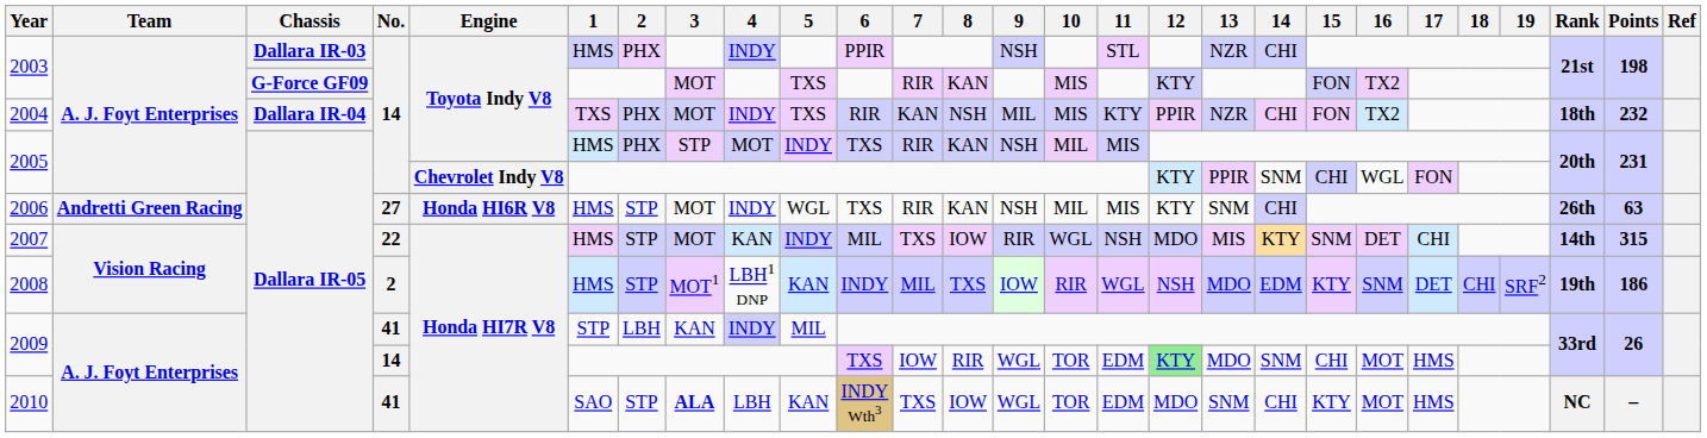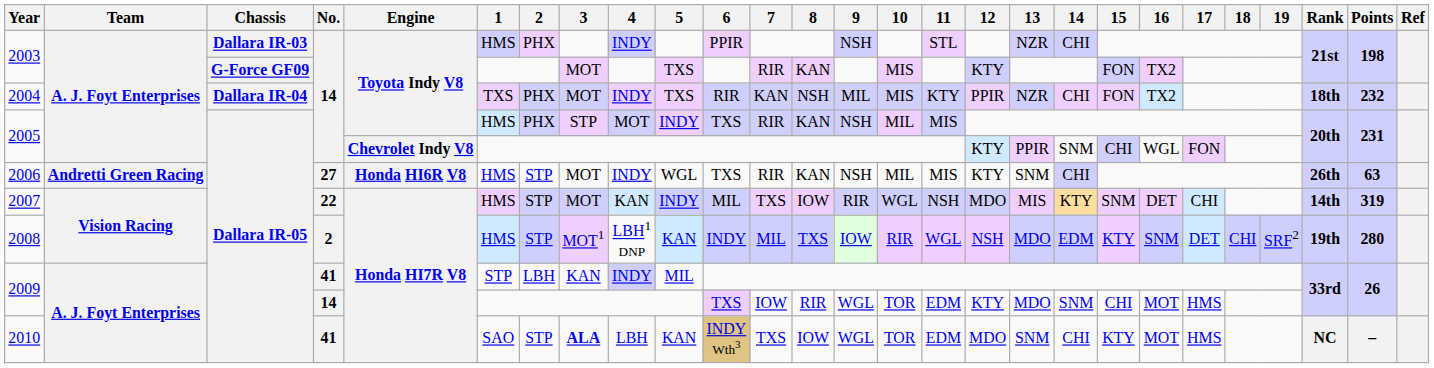2007 | Points: 315 -> 319
2008 | Points: 186 -> 280
2009 / 14 | 12: lightgreen background -> no background
